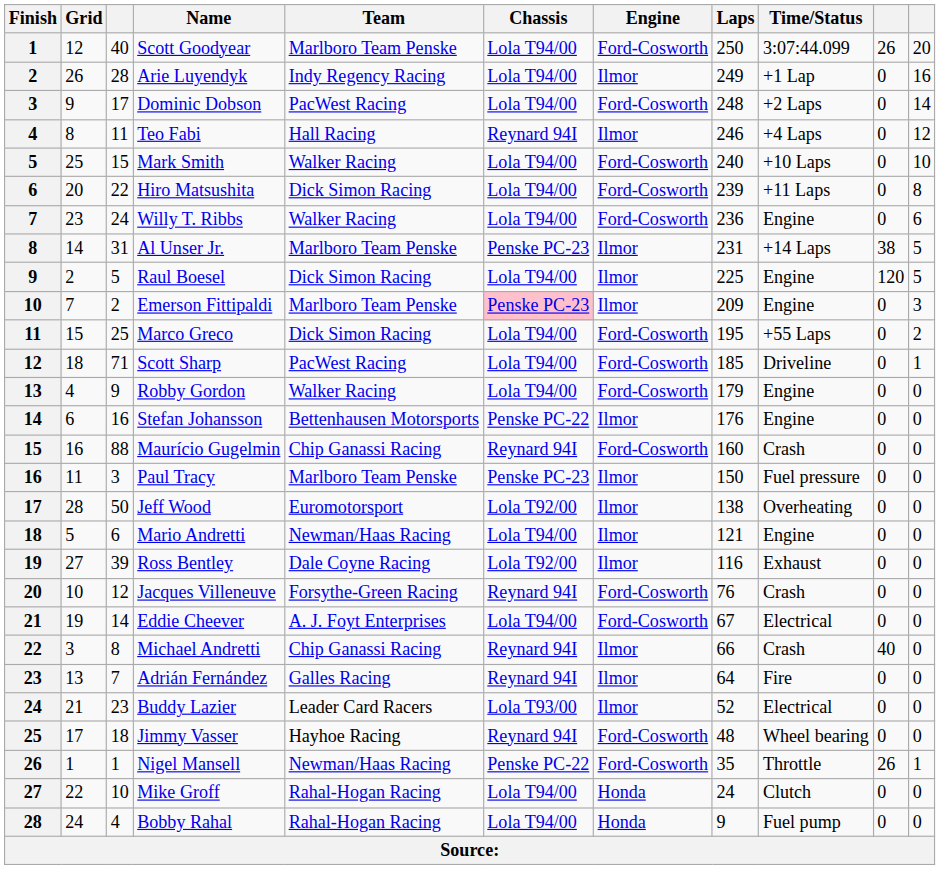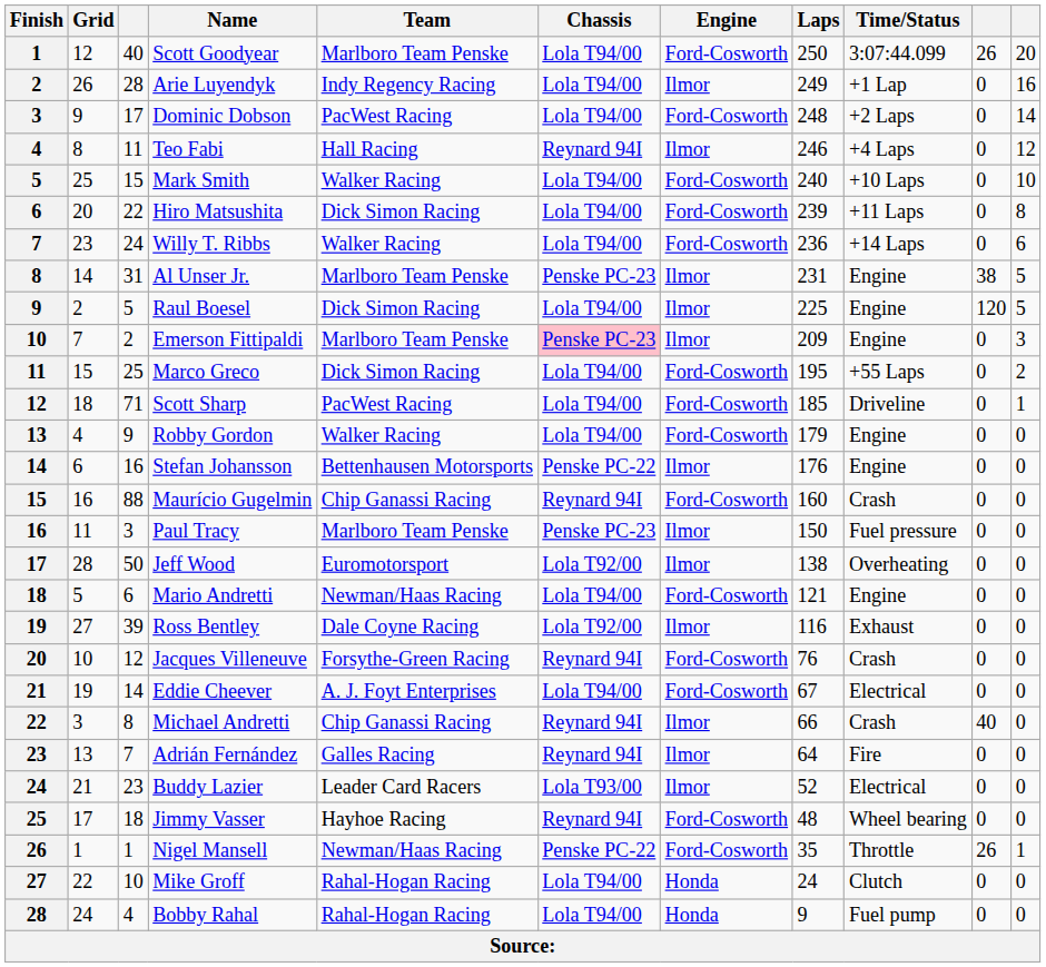Willy T. Ribbs | Time/Status: Engine -> +14 Laps
Al Unser Jr. | Time/Status: +14 Laps -> Engine
Mario Andretti | Engine: Ilmor -> Ford-Cosworth
